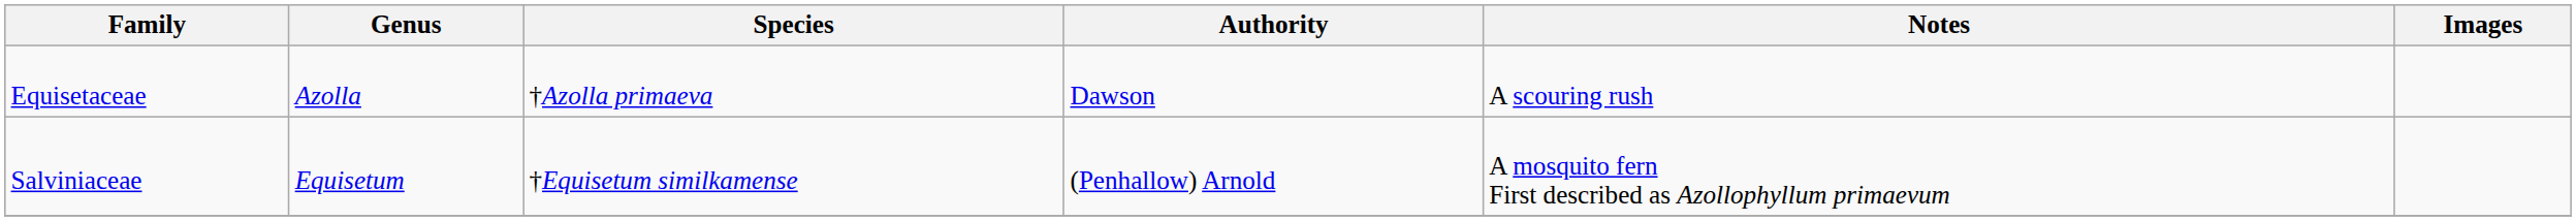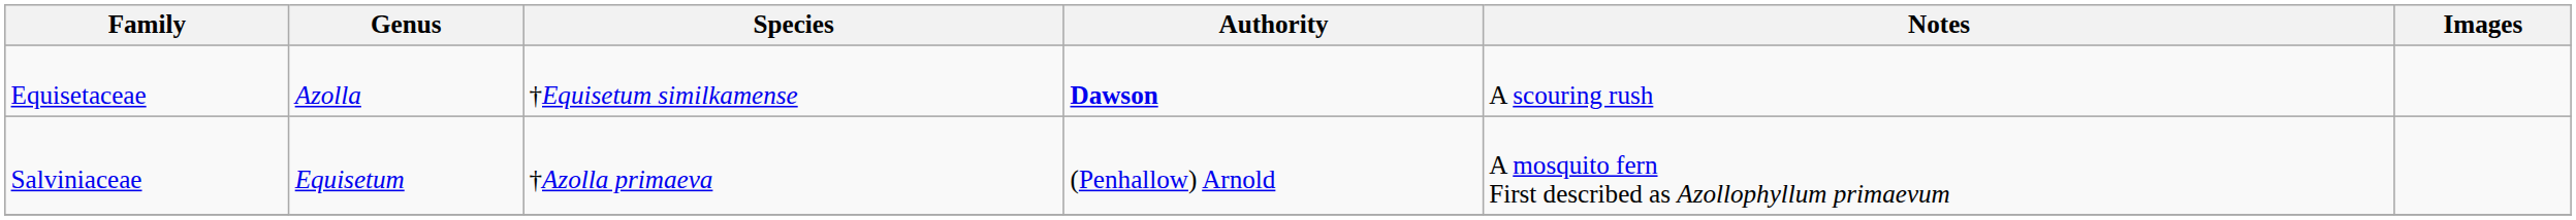Equisetaceae | Species: †Azolla primaeva -> †Equisetum similkamense
Equisetaceae | Authority: normal -> bold
Salviniaceae | Species: †Equisetum similkamense -> †Azolla primaeva
